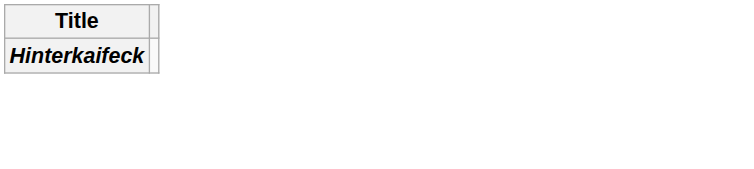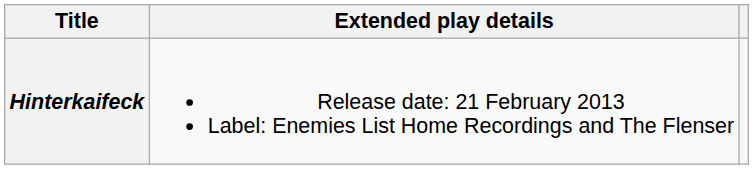+ column: Extended play details | Release date: 21 February 2013 Label: Enemies List Home Recordings and The Flenser
